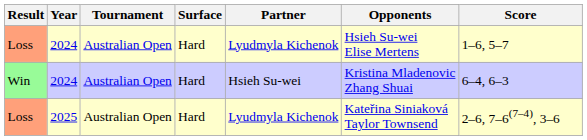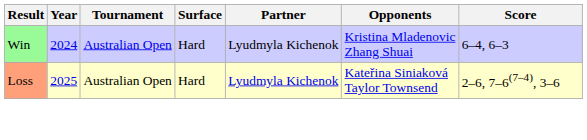- row: Loss | 2024 | Australian Open | Hard | Lyudmyla Kichenok | Hsieh Su-wei Elise Mertens | 1–6, 5–7
Win | Partner: Hsieh Su-wei -> Lyudmyla Kichenok
